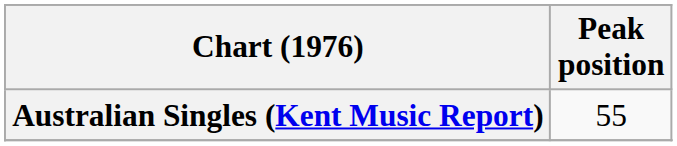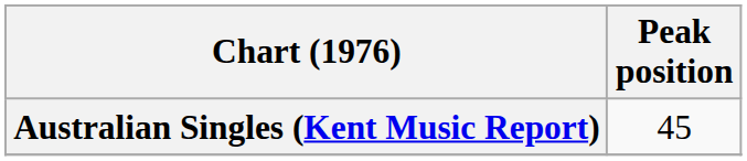Australian Singles (Kent Music Report) | Peak position: 55 -> 45
